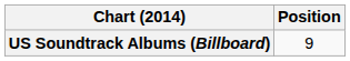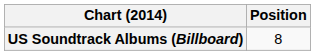US Soundtrack Albums (Billboard) | Position: 9 -> 8
